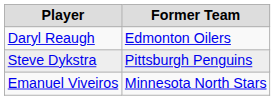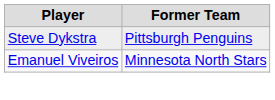- row: Daryl Reaugh | Edmonton Oilers
